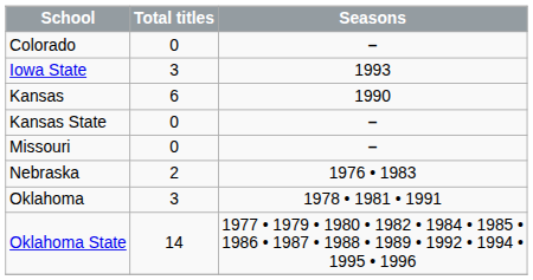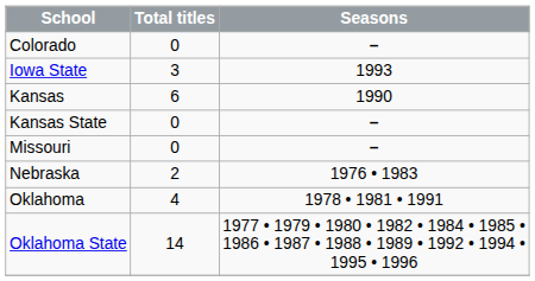Oklahoma | Total titles: 3 -> 4
